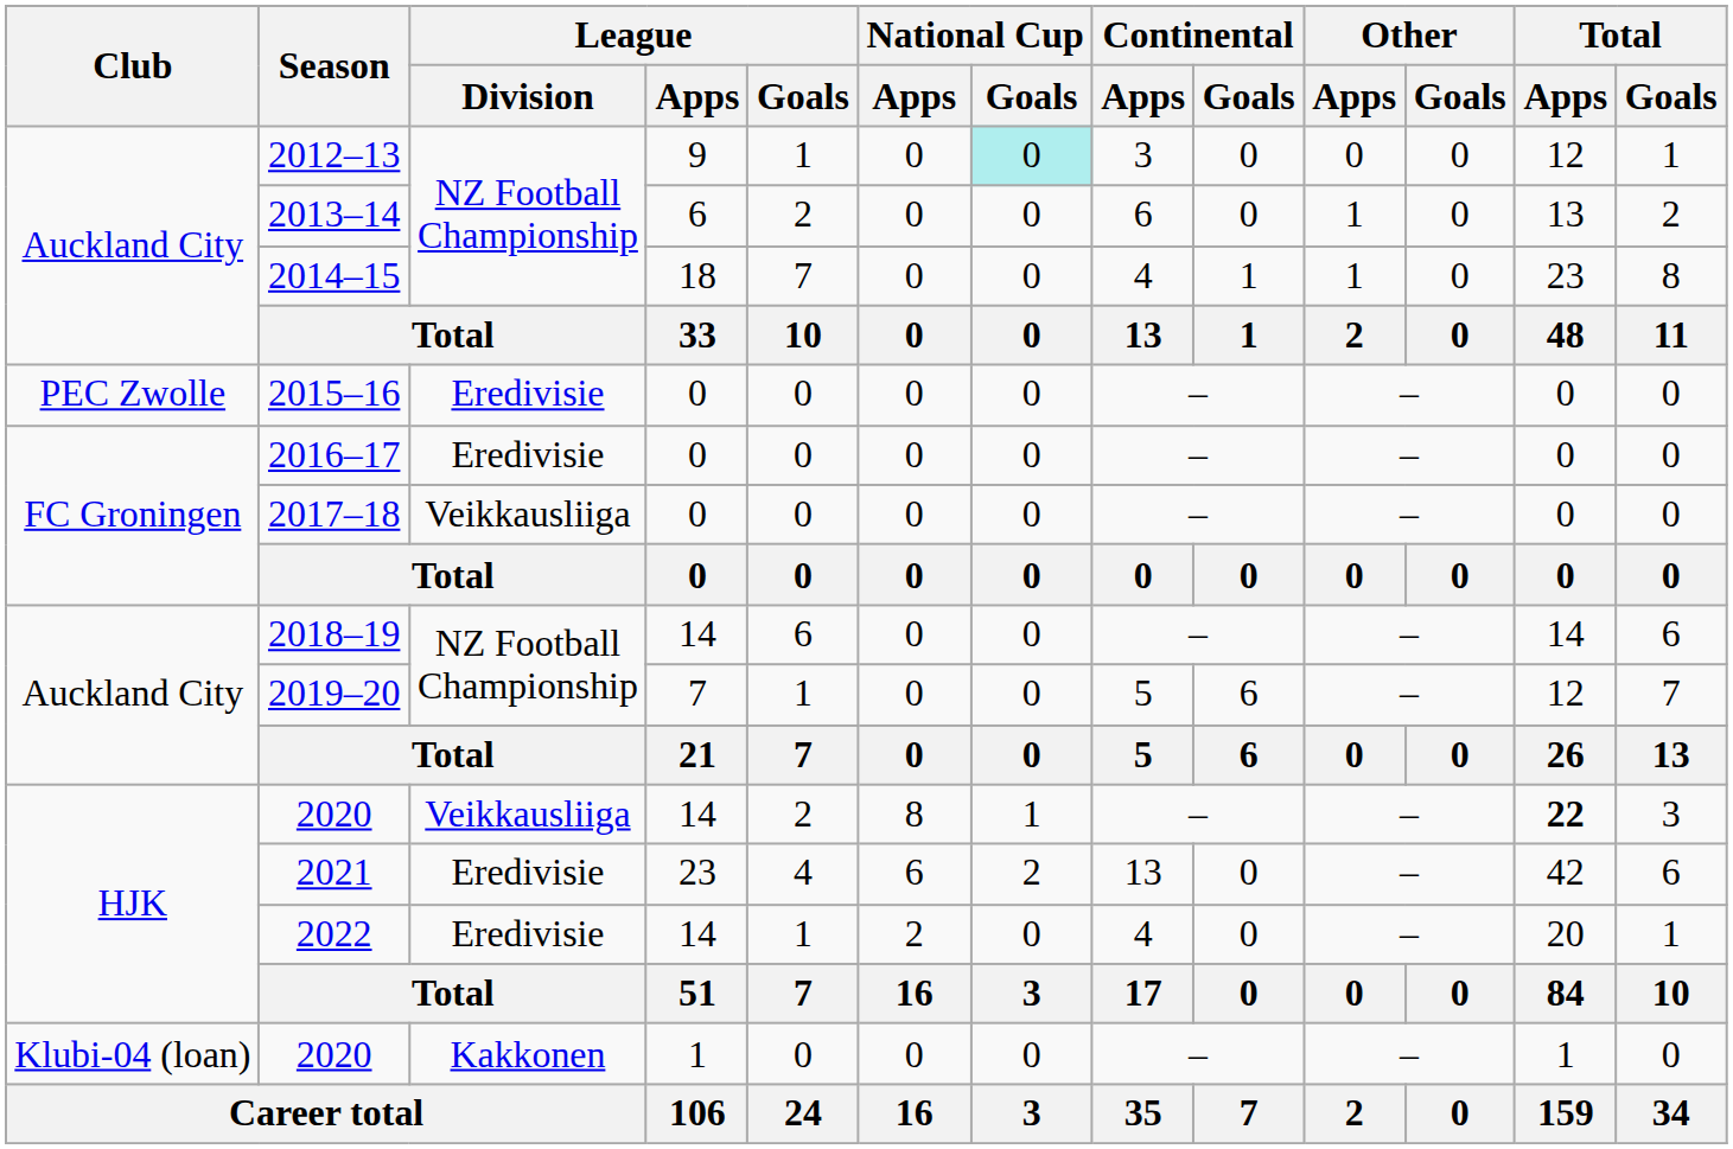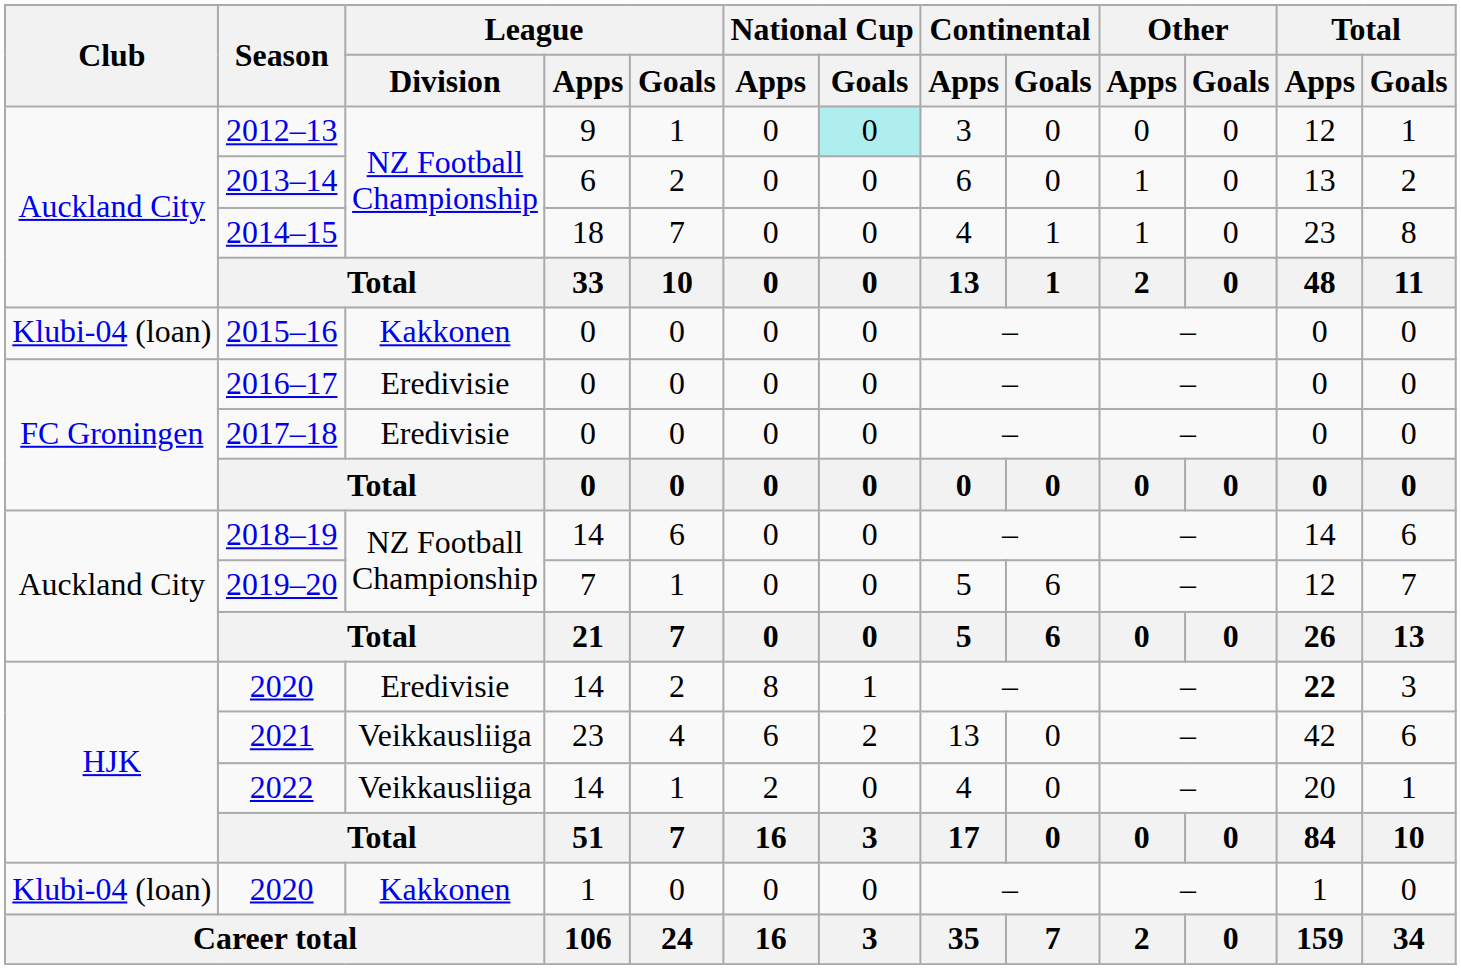2015–16 | Club: PEC Zwolle -> Klubi-04 (loan)
2015–16 | League / Division: Eredivisie -> Kakkonen
2017–18 | League / Division: Veikkausliiga -> Eredivisie
2020 / 14 | League / Division: Veikkausliiga -> Eredivisie
2021 | League / Division: Eredivisie -> Veikkausliiga
2022 | League / Division: Eredivisie -> Veikkausliiga
